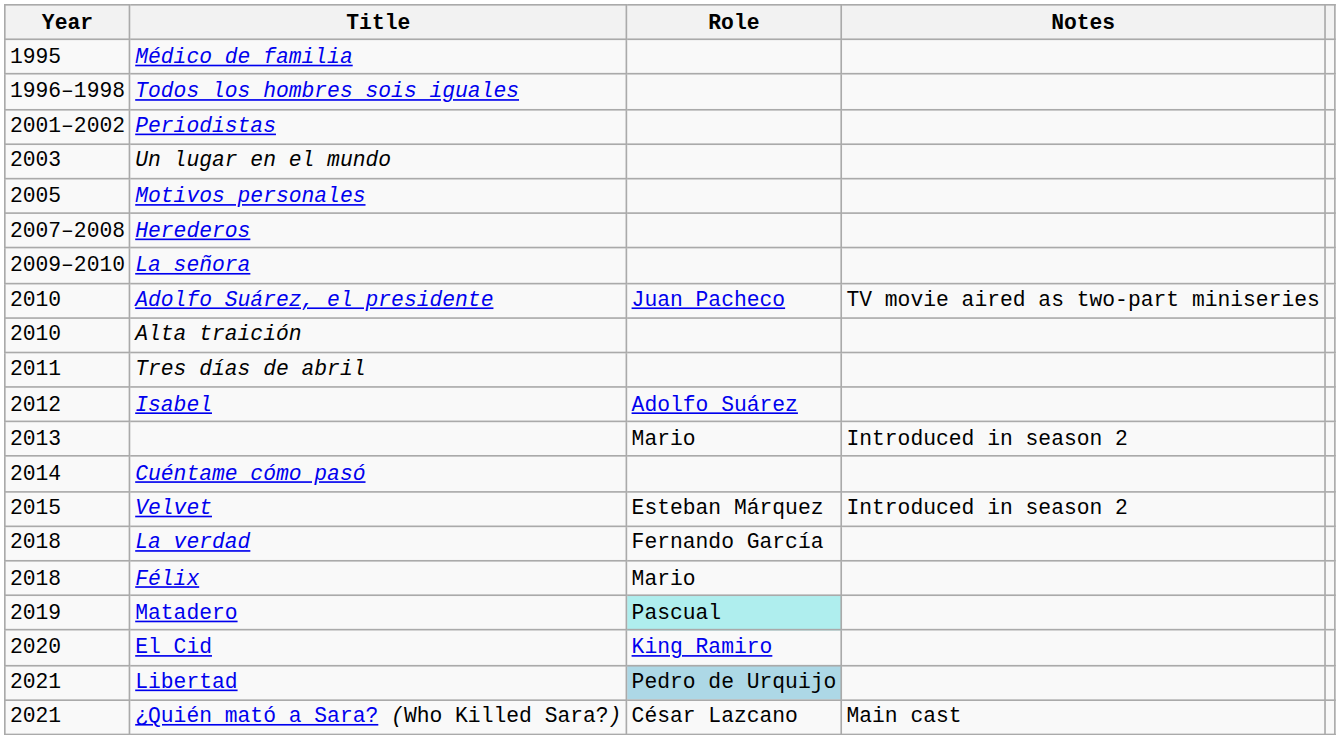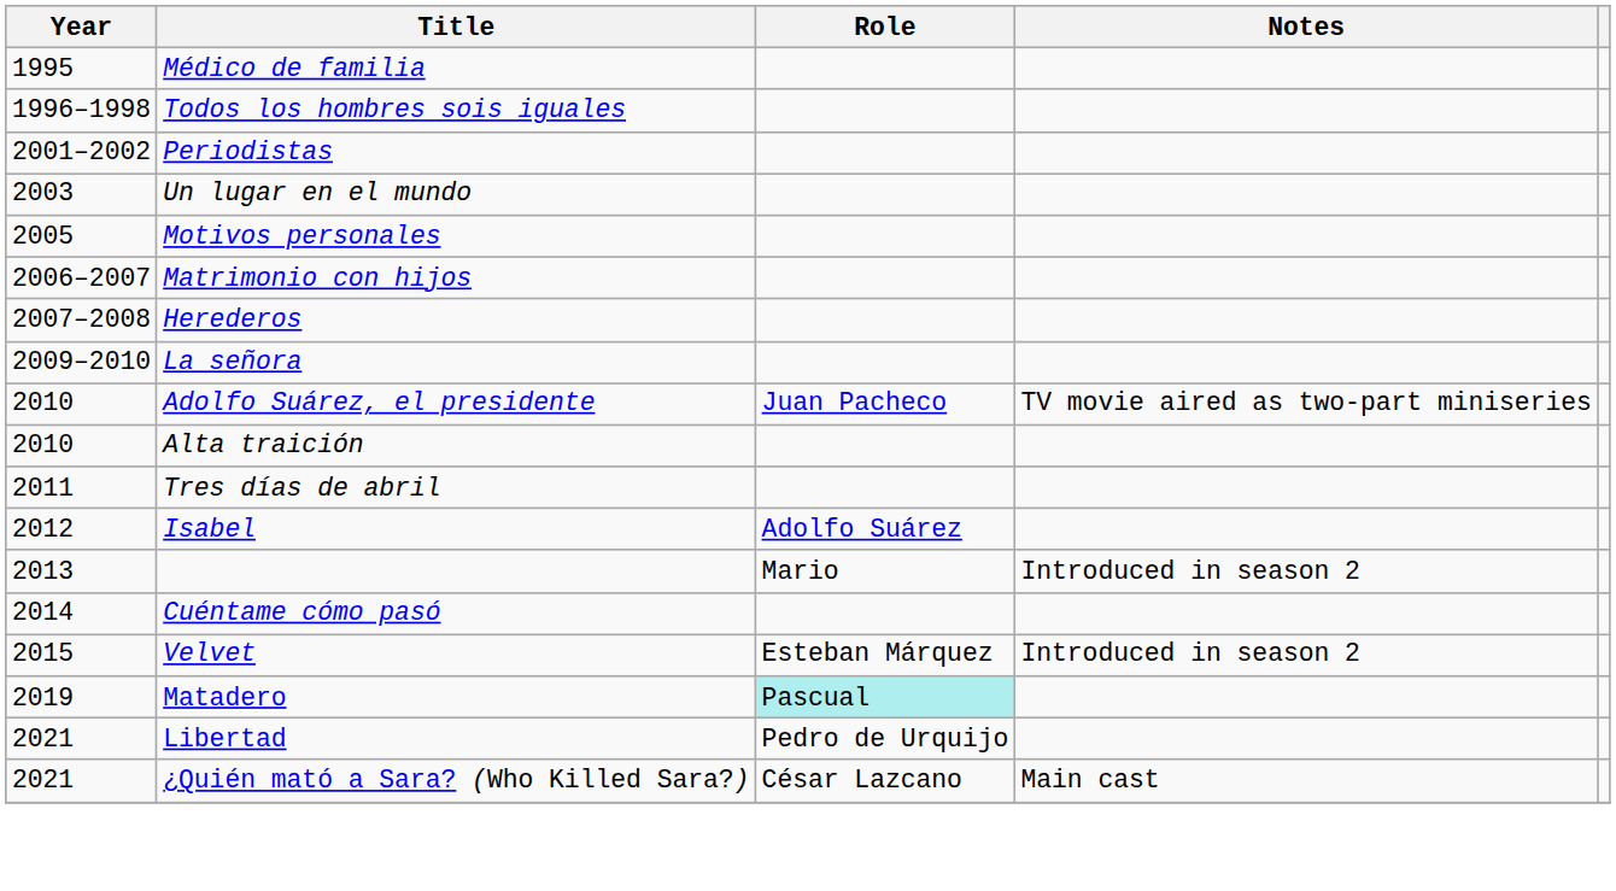+ row: 2006–2007 | Matrimonio con hijos
- row: 2018 | La verdad | Fernando García
- row: 2018 | Félix | Mario
- row: 2020 | El Cid | King Ramiro
Libertad | Role: lightblue background -> no background
